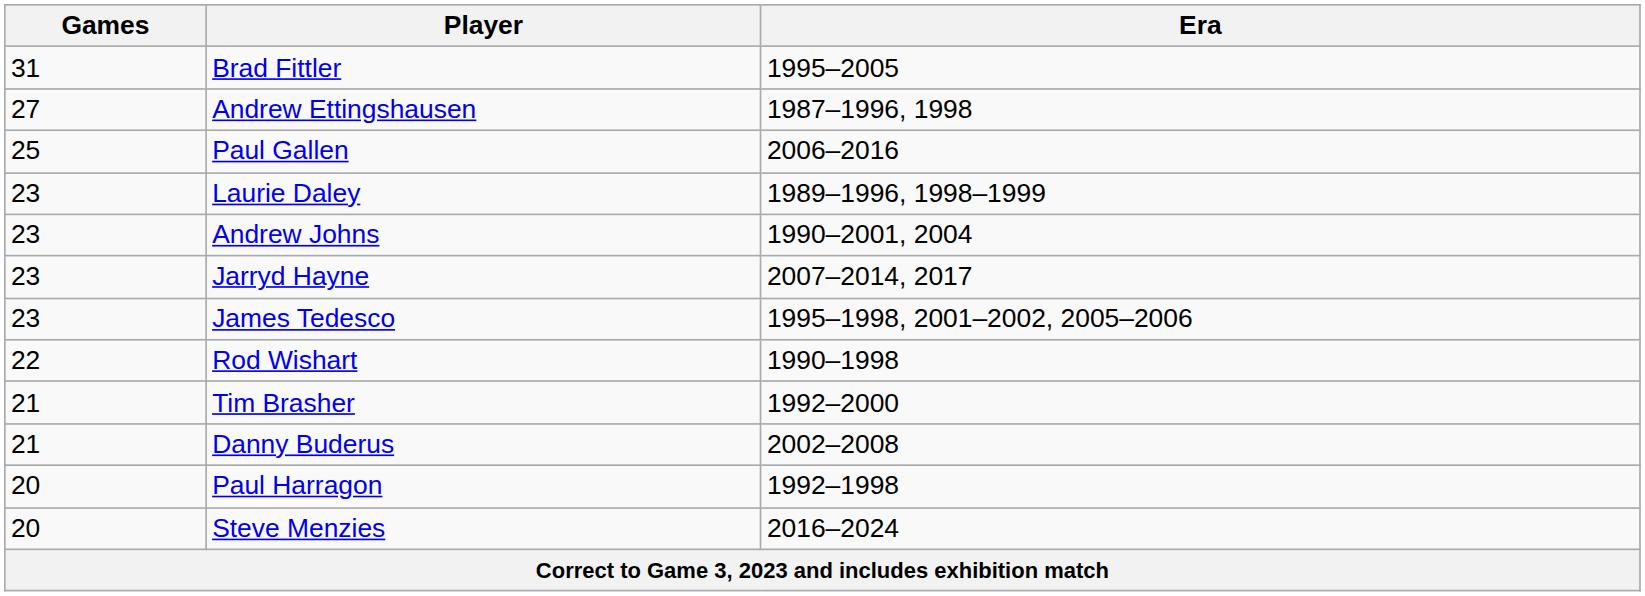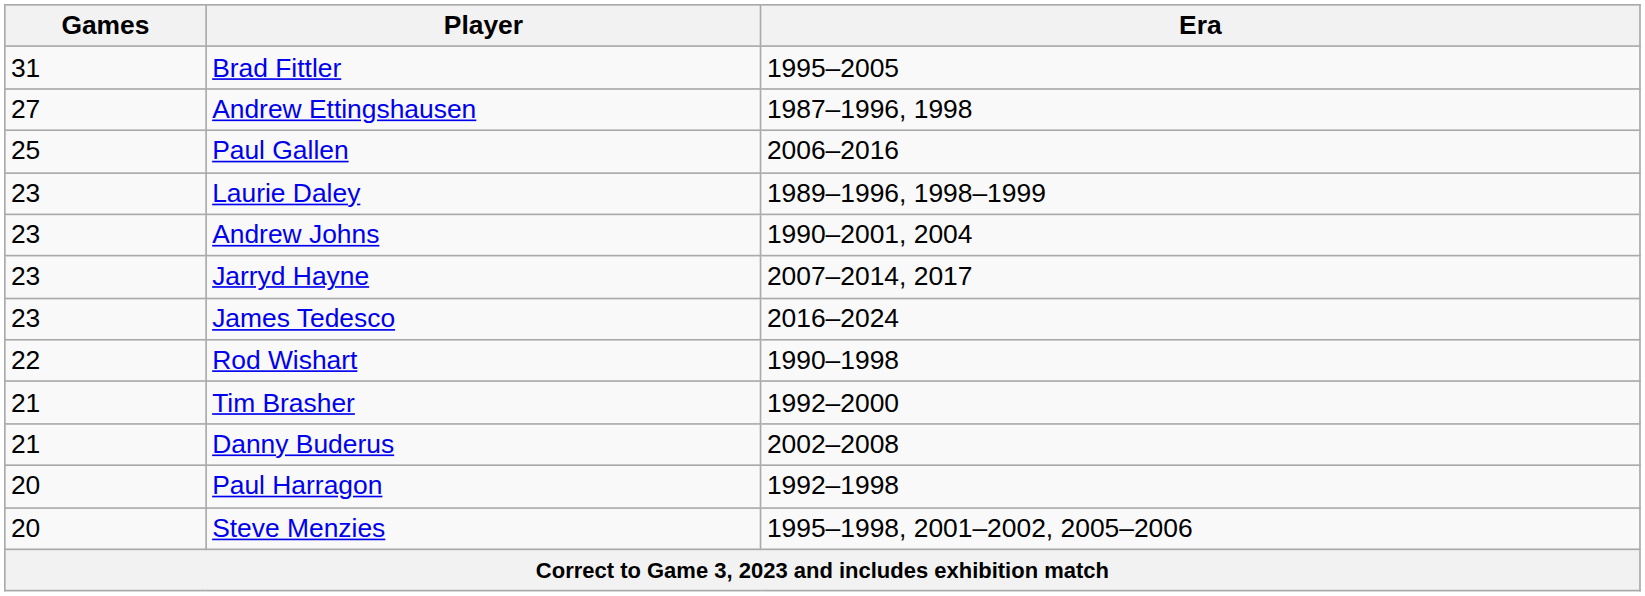James Tedesco | Era: 1995–1998, 2001–2002, 2005–2006 -> 2016–2024
Steve Menzies | Era: 2016–2024 -> 1995–1998, 2001–2002, 2005–2006
